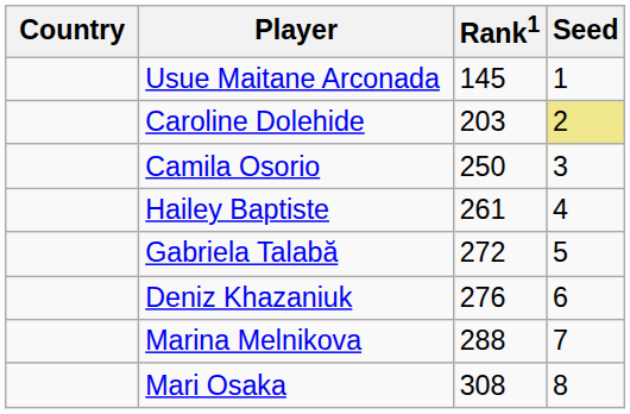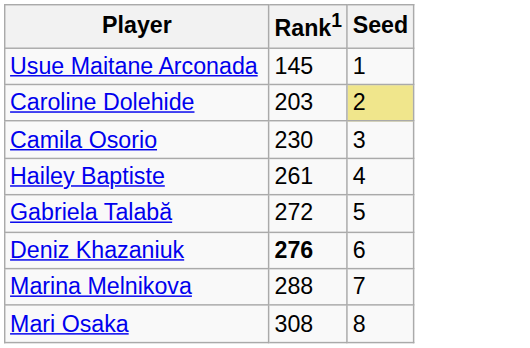- column: Country
Camila Osorio | Rank1: 250 -> 230
Deniz Khazaniuk | Rank1: normal -> bold
